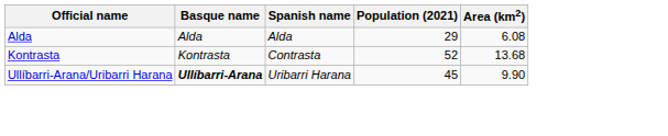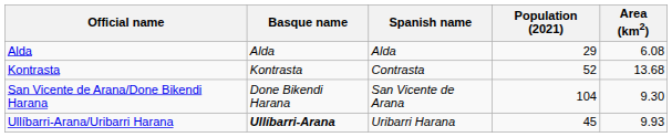+ row: San Vicente de Arana/Done Bikendi Harana | Done Bikendi Harana | San Vicente de Arana | 104 | 9.30
Ullíbarri-Arana/Uribarri Harana | Area (km2): 9.90 -> 9.93
